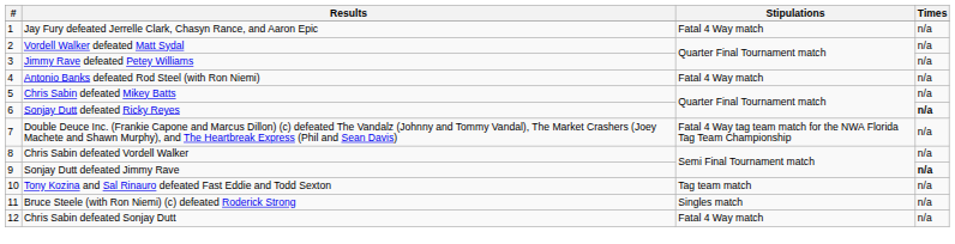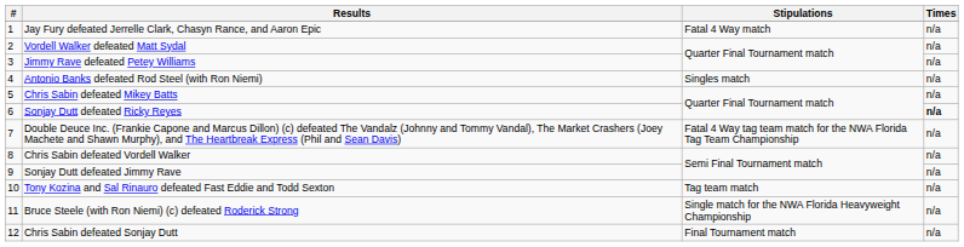Antonio Banks defeated Rod Steel (with Ron Niemi) | Stipulations: Fatal 4 Way match -> Singles match
Sonjay Dutt defeated Jimmy Rave | Times: bold -> normal
Bruce Steele (with Ron Niemi) (c) defeated Roderick Strong | Stipulations: Singles match -> Single match for the NWA Florida Heavyweight Championship
Chris Sabin defeated Sonjay Dutt | Stipulations: Fatal 4 Way match -> Final Tournament match
